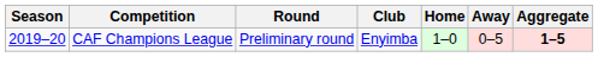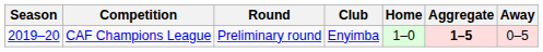columns swapped: Away <-> Aggregate
